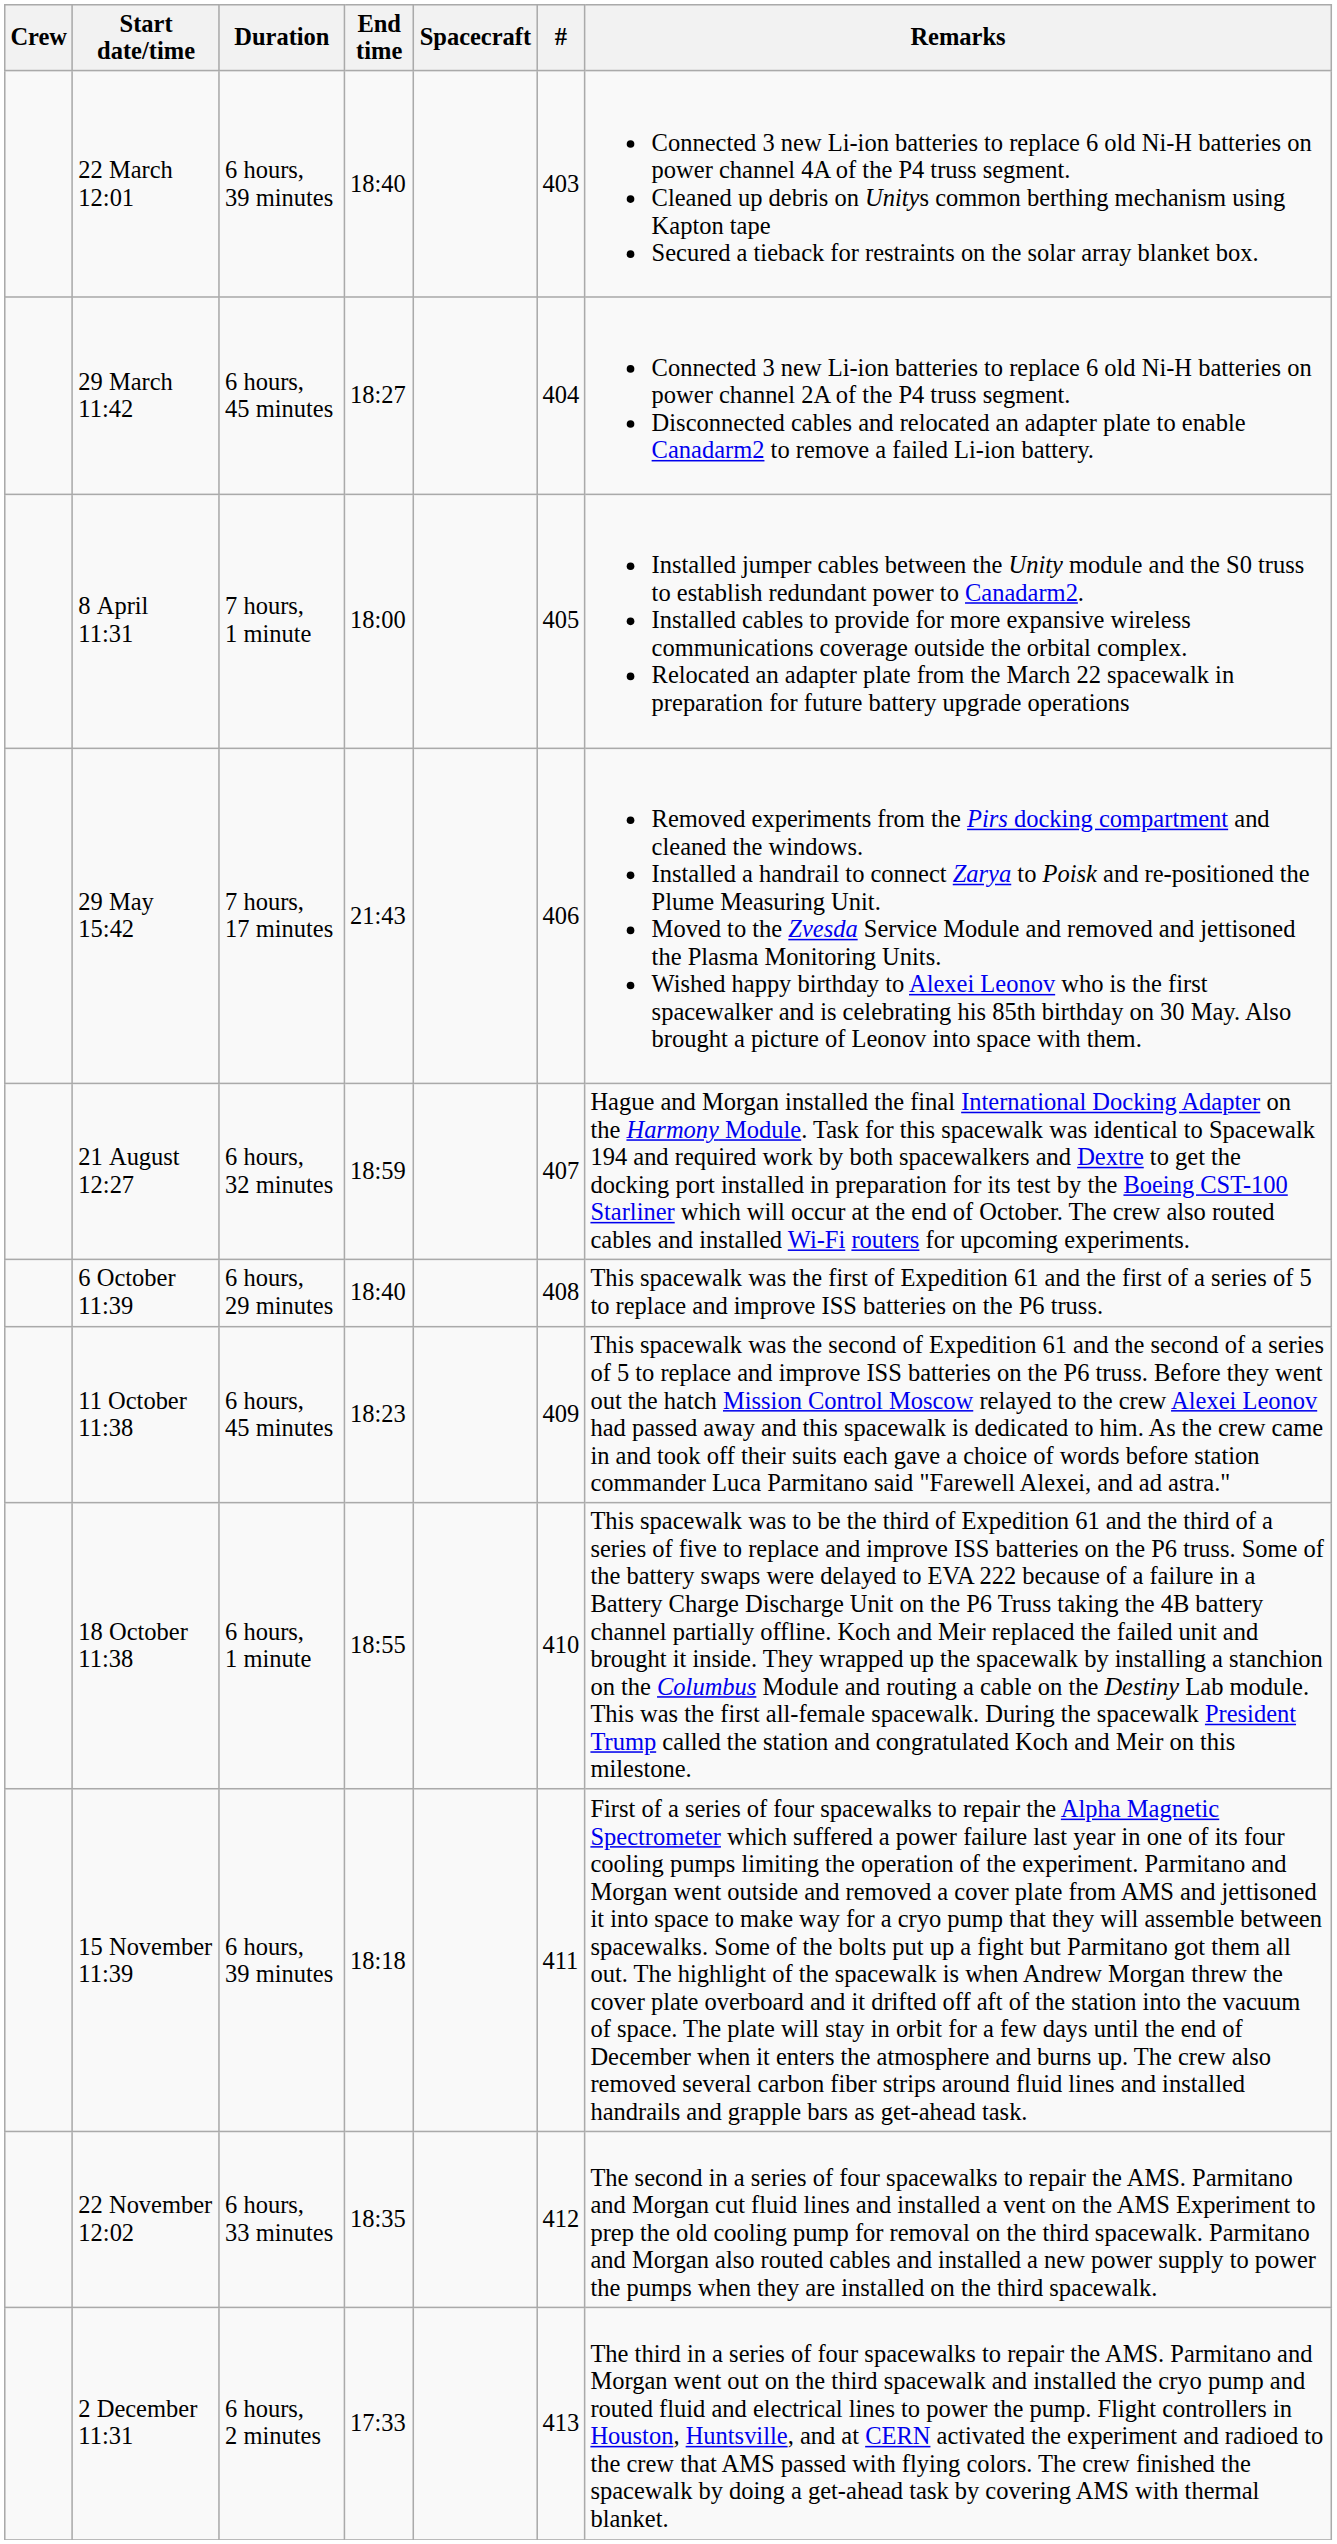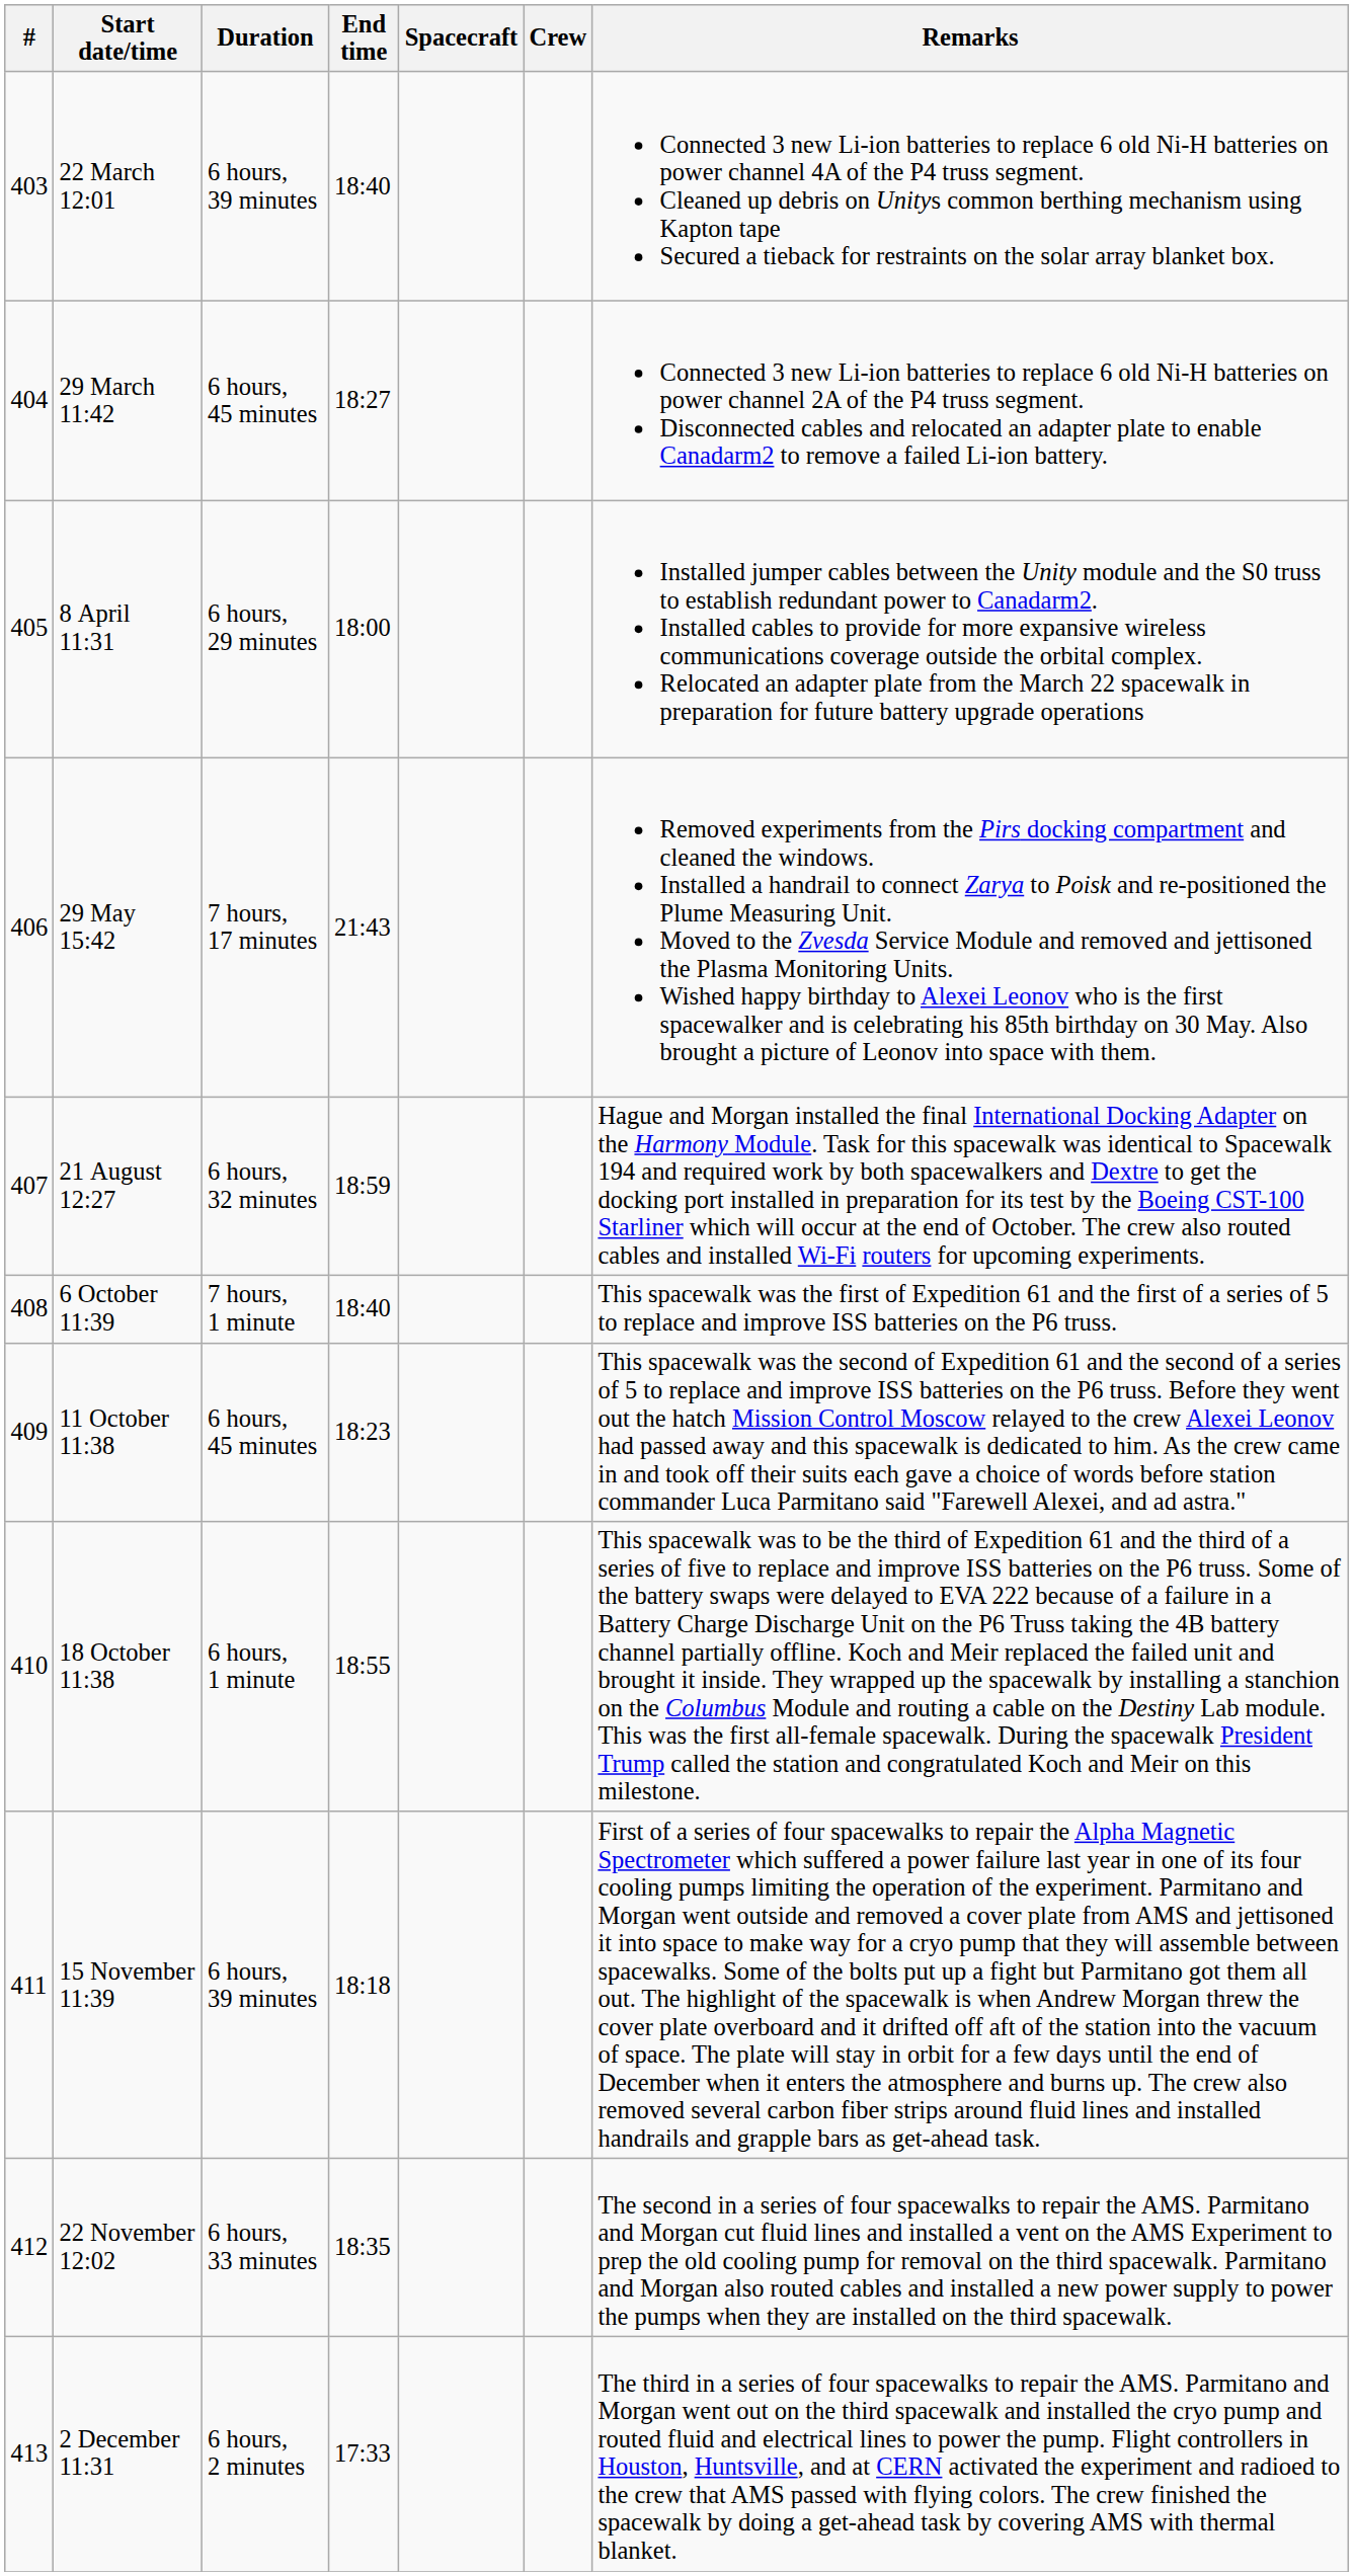columns swapped: # <-> Crew
8 April 11:31 | Duration: 7 hours, 1 minute -> 6 hours, 29 minutes
6 October 11:39 | Duration: 6 hours, 29 minutes -> 7 hours, 1 minute
